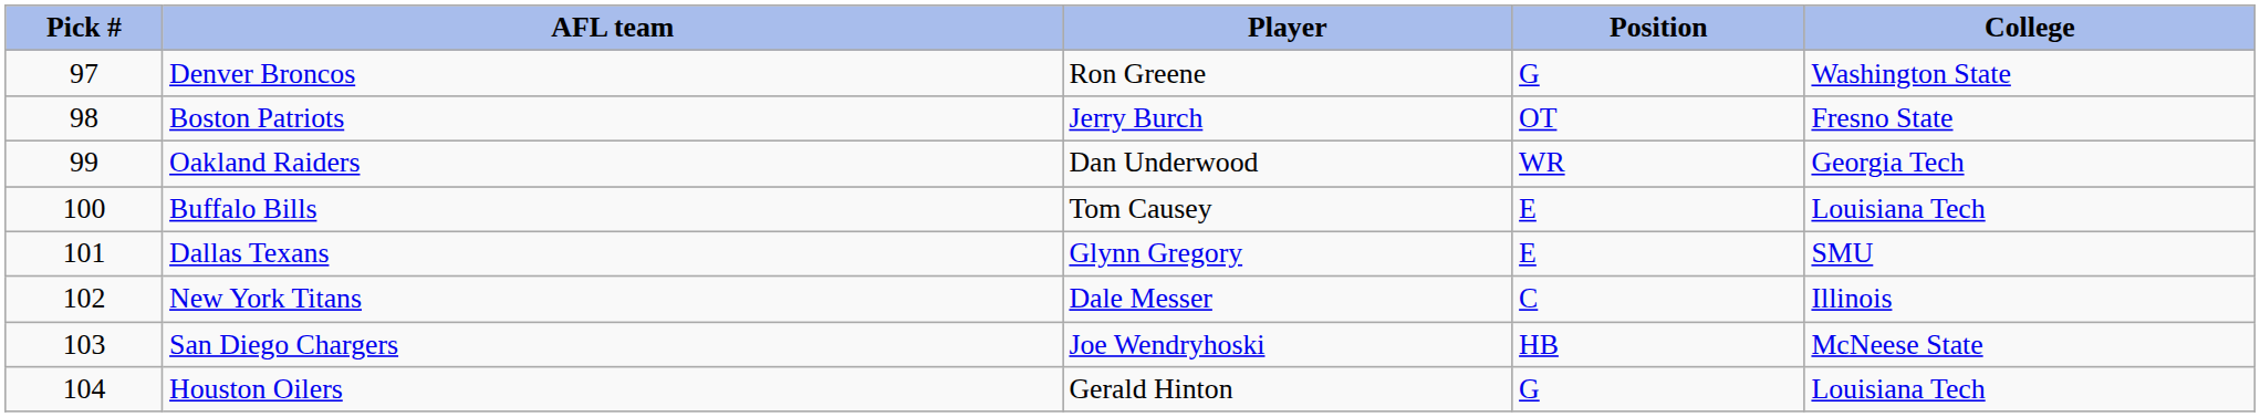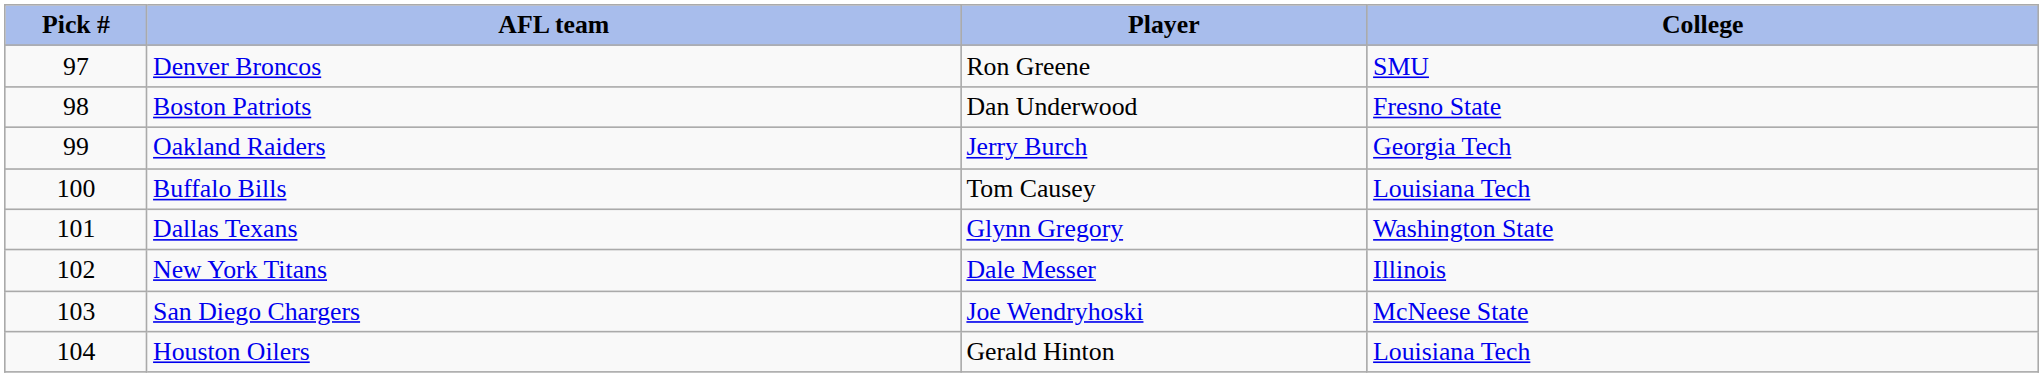- column: Position | G | OT | WR | E | E | C | HB | G
Denver Broncos | College: Washington State -> SMU
Boston Patriots | Player: Jerry Burch -> Dan Underwood
Oakland Raiders | Player: Dan Underwood -> Jerry Burch
Dallas Texans | College: SMU -> Washington State
